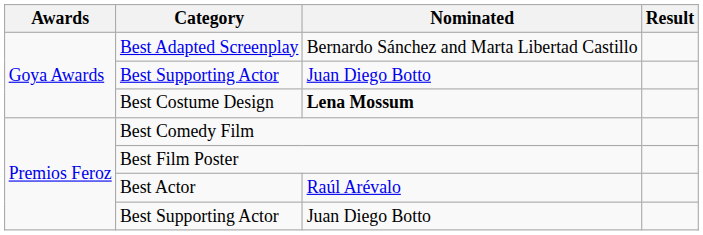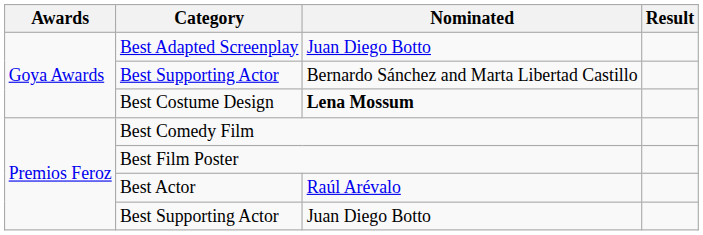Best Adapted Screenplay | Nominated: Bernardo Sánchez and Marta Libertad Castillo -> Juan Diego Botto
Goya Awards / Best Supporting Actor | Nominated: Juan Diego Botto -> Bernardo Sánchez and Marta Libertad Castillo
